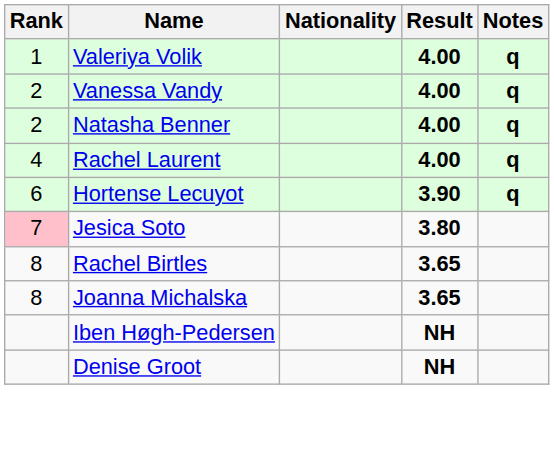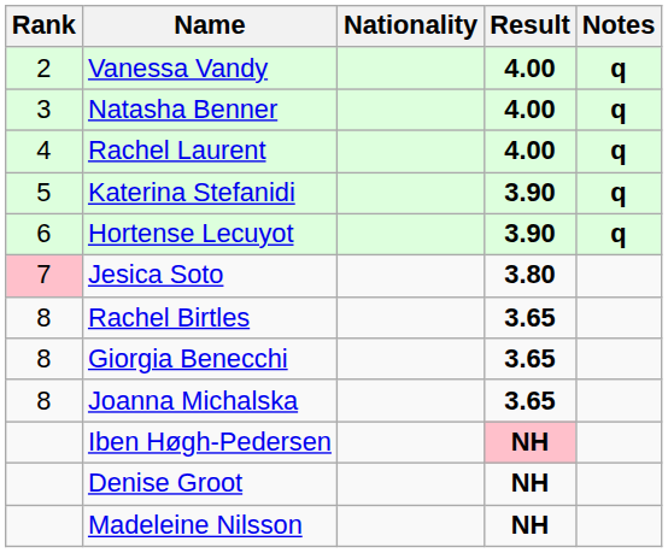- row: 1 | Valeriya Volik | 4.00 | q
Natasha Benner | Rank: 2 -> 3
+ row: 5 | Katerina Stefanidi | 3.90 | q
+ row: 8 | Giorgia Benecchi | 3.65
Iben Høgh-Pedersen | Result: no background -> pink background
+ row: Madeleine Nilsson | NH
